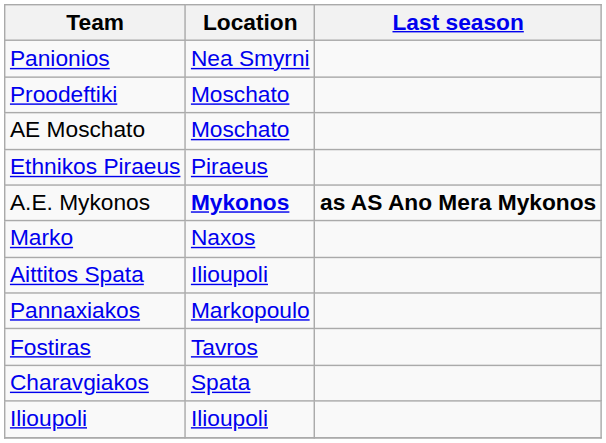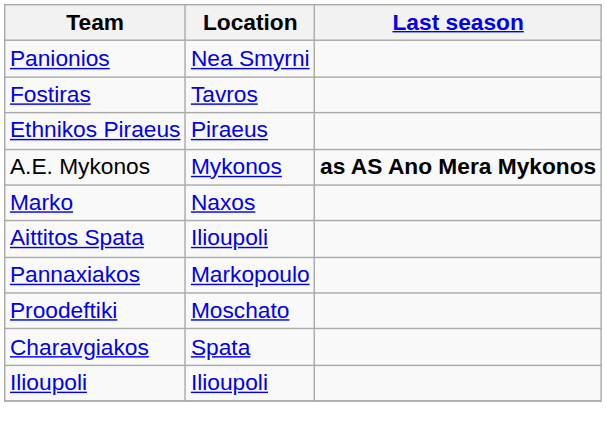rows swapped: Fostiras <-> Proodeftiki
- row: AE Moschato | Moschato
A.E. Mykonos | Location: bold -> normal
